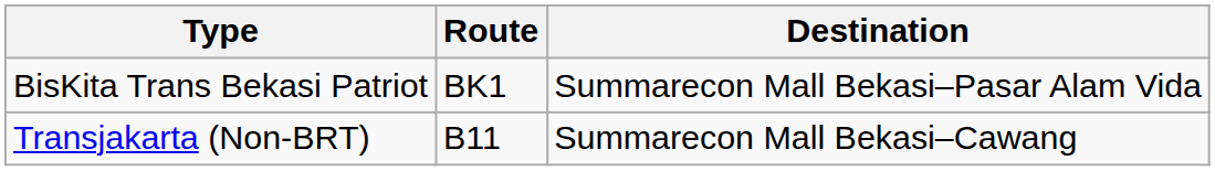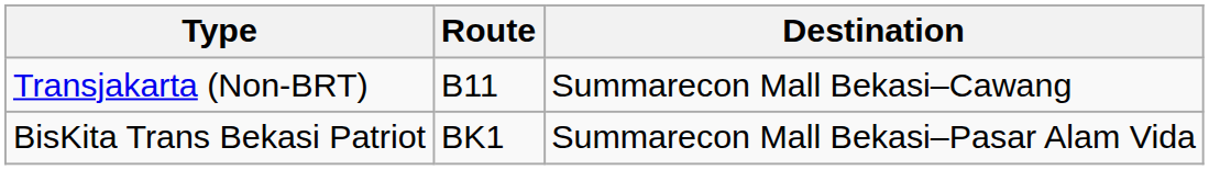rows swapped: Transjakarta (Non-BRT) <-> BisKita Trans Bekasi Patriot
